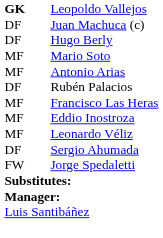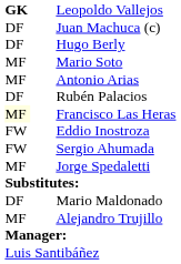Francisco Las Heras | column 1: no background -> lightyellow background
Eddio Inostroza | column 1: MF -> FW
- row: MF | Leonardo Véliz
Sergio Ahumada | column 1: DF -> FW
Jorge Spedaletti | column 1: FW -> MF
+ row: DF | Mario Maldonado
+ row: MF | Alejandro Trujillo
